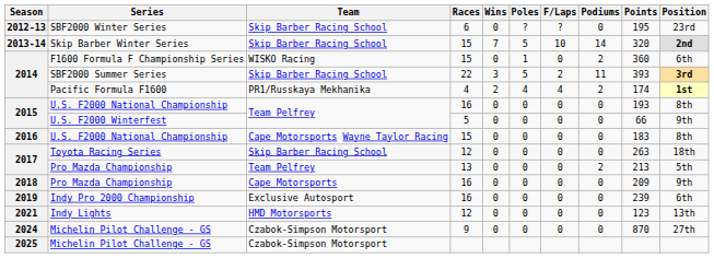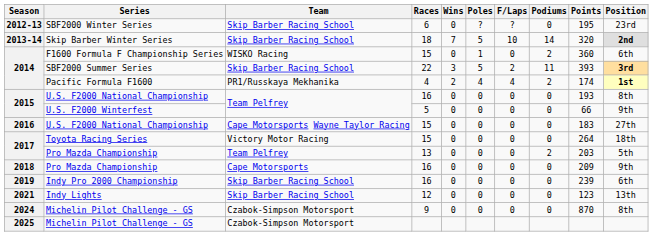Skip Barber Winter Series | Races: 15 -> 18
2016 / U.S. F2000 National Championship | Position: 8th -> 27th
Toyota Racing Series | Team: Skip Barber Racing School -> Victory Motor Racing
Toyota Racing Series | Races: 12 -> 15
Toyota Racing Series | Points: 263 -> 264
2017 / Pro Mazda Championship | Points: 213 -> 203
Indy Pro 2000 Championship | Team: Exclusive Autosport -> Skip Barber Racing School
Indy Lights | Team: HMD Motorsports -> Skip Barber Racing School
2024 / Michelin Pilot Challenge - GS | Position: 27th -> 8th
